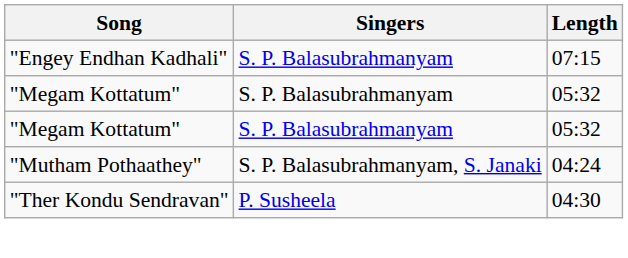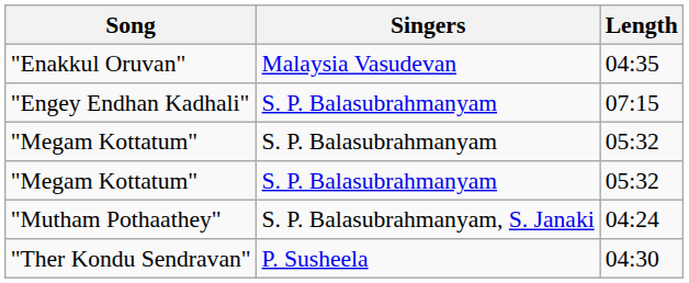+ row: "Enakkul Oruvan" | Malaysia Vasudevan | 04:35
